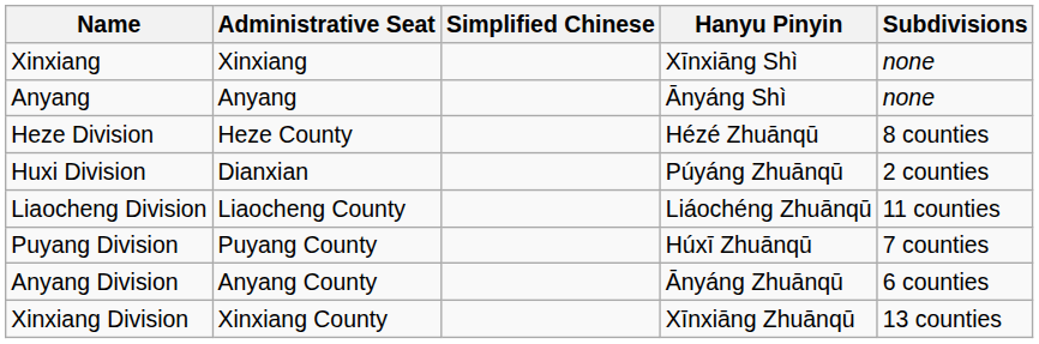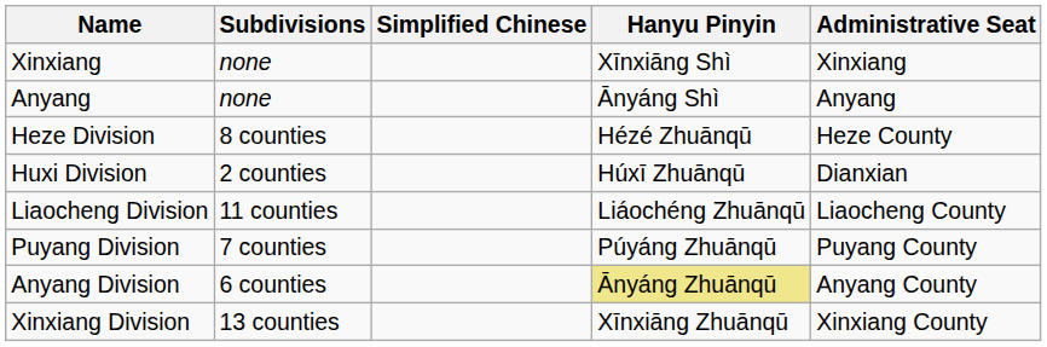columns swapped: Administrative Seat <-> Subdivisions
Huxi Division | Hanyu Pinyin: Púyáng Zhuānqū -> Húxī Zhuānqū
Puyang Division | Hanyu Pinyin: Húxī Zhuānqū -> Púyáng Zhuānqū
Anyang Division | Hanyu Pinyin: no background -> khaki background
